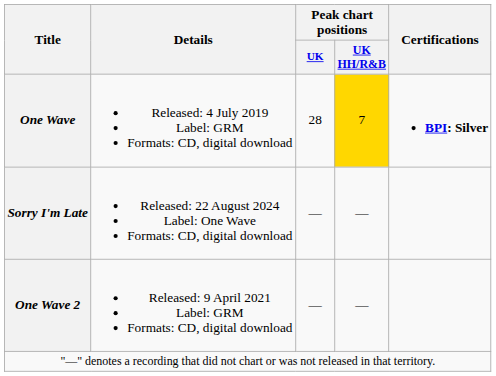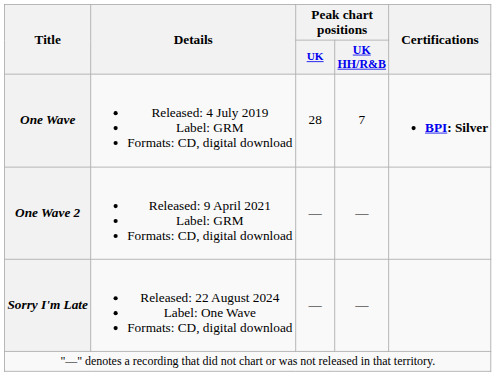One Wave | Peak chart positions / UK HH/R&B: gold background -> no background
rows swapped: One Wave 2 <-> Sorry I'm Late
